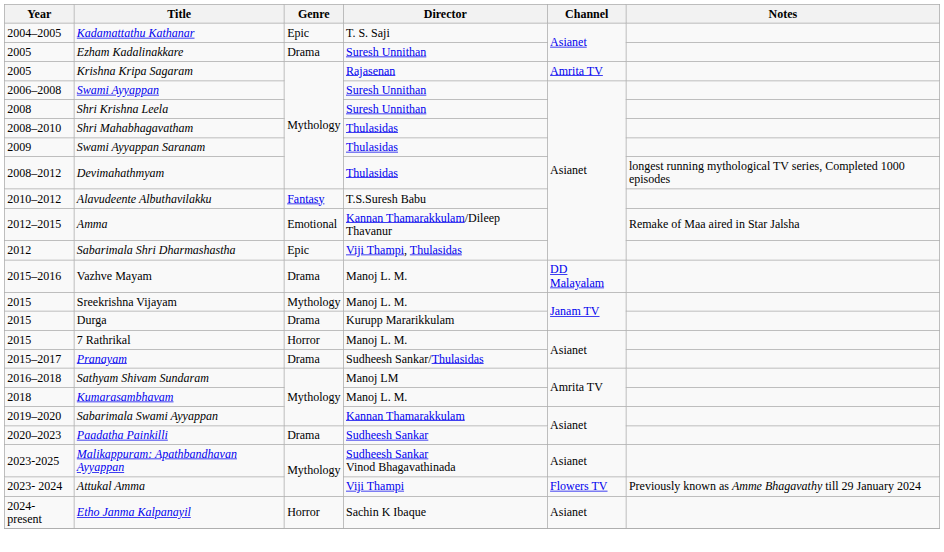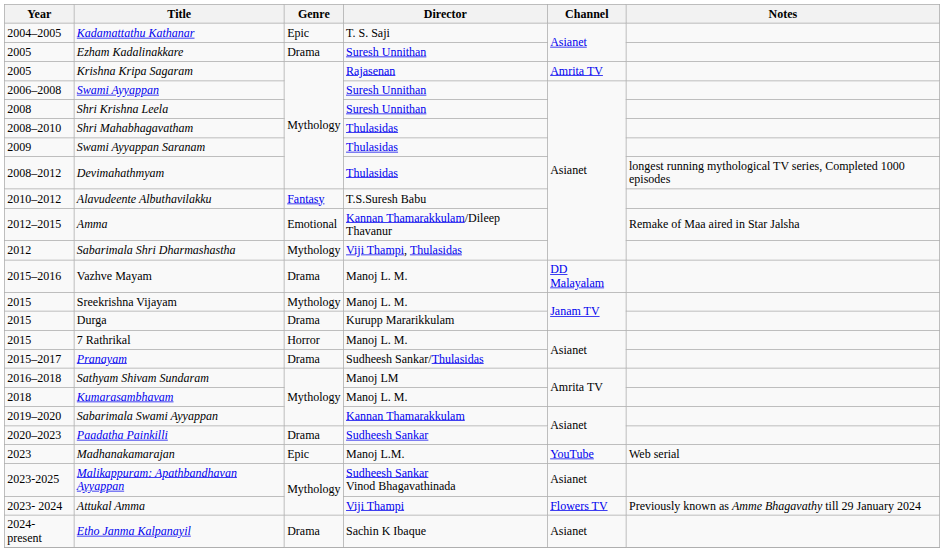Sabarimala Shri Dharmashastha | Genre: Epic -> Mythology
+ row: 2023 | Madhanakamarajan | Epic | Manoj L.M. | YouTube | Web serial
Etho Janma Kalpanayil | Genre: Horror -> Drama
